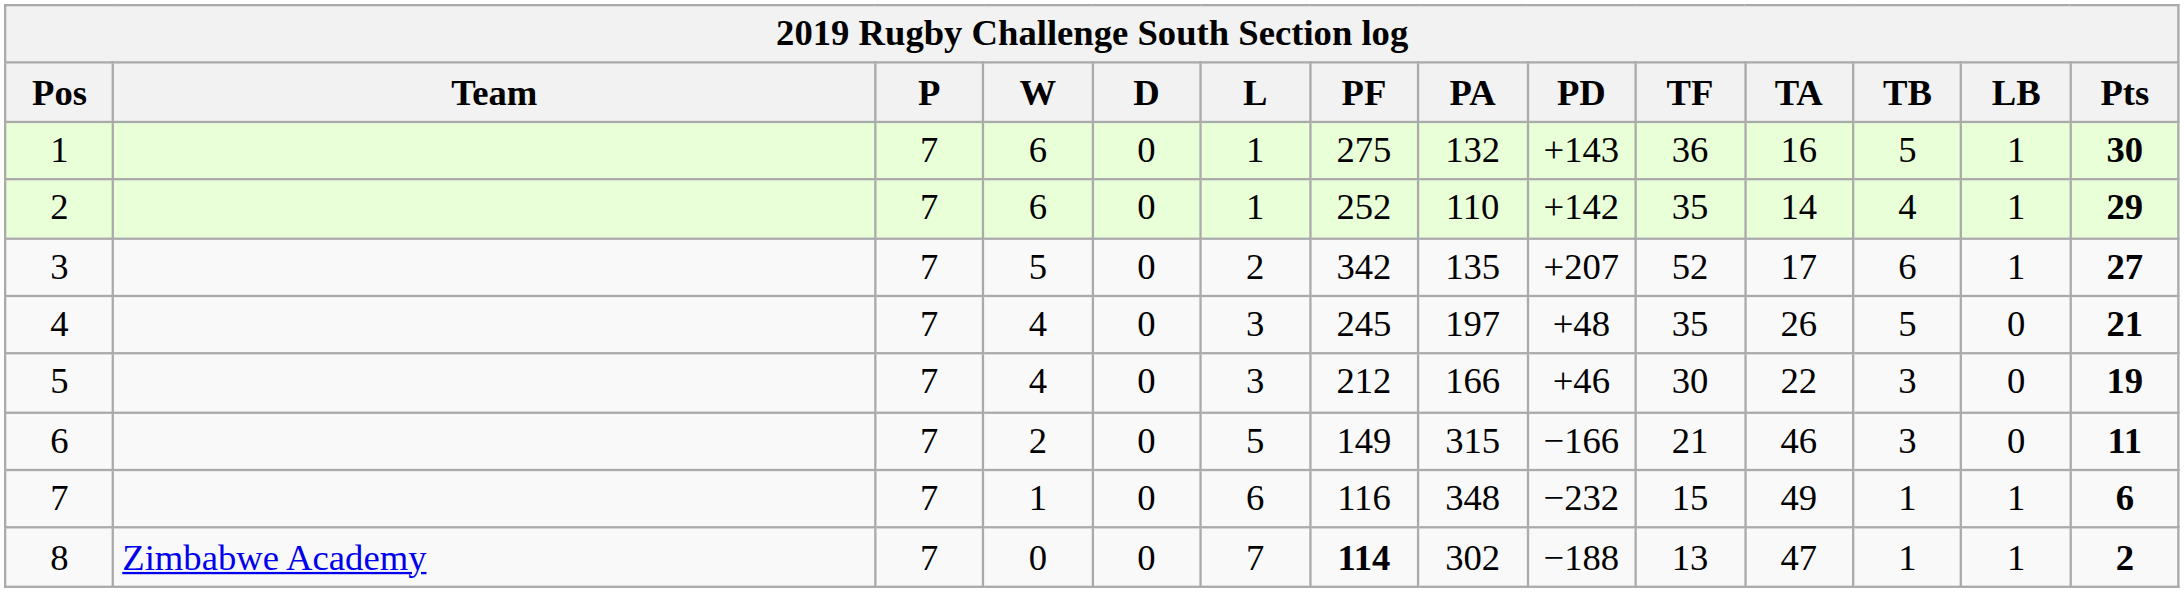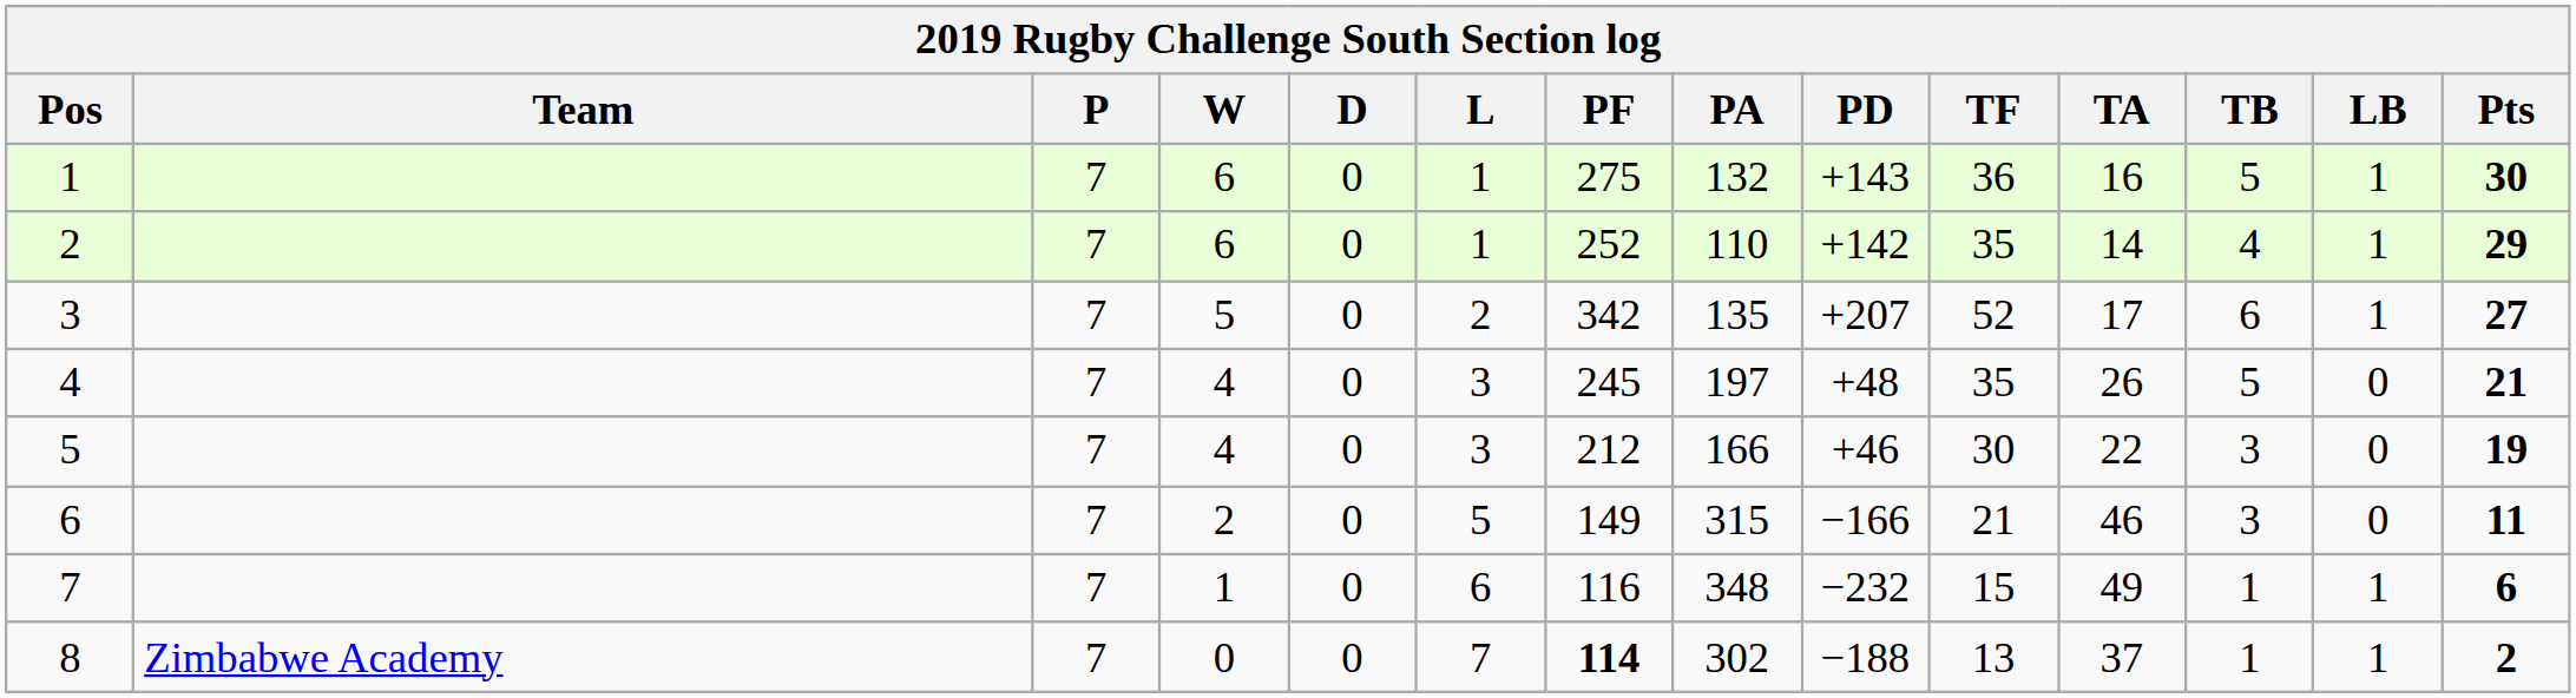8 | TA: 47 -> 37
